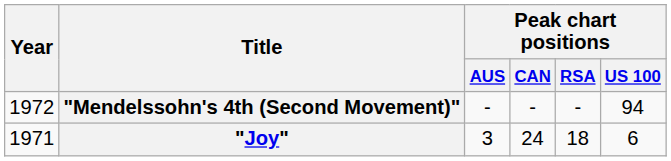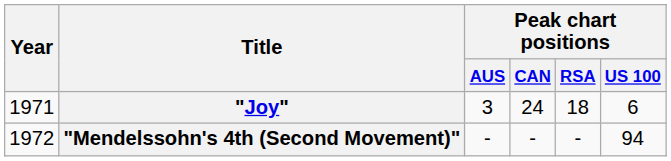rows swapped: "Joy" <-> "Mendelssohn's 4th (Second Movement)"
